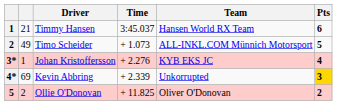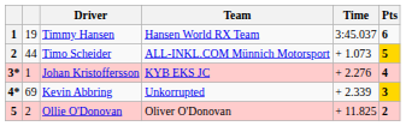columns swapped: Team <-> Time
Timmy Hansen | column 2: 21 -> 19
Timo Scheider | column 2: 49 -> 44
Timo Scheider | Pts: no background -> gold background
